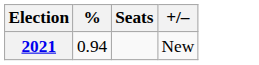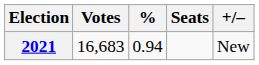+ column: Votes | 16,683
